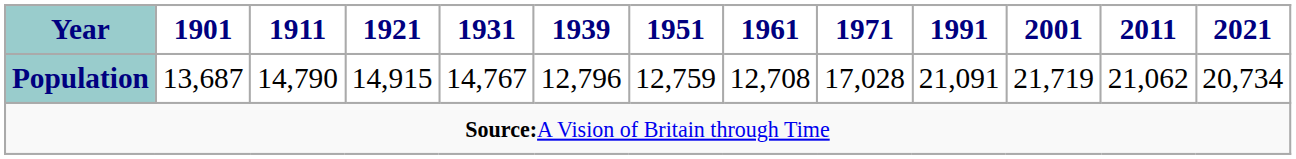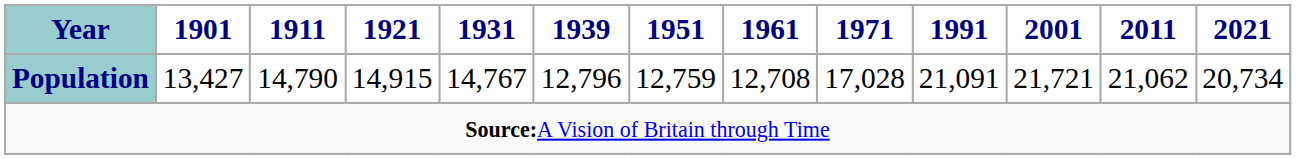Population | 1901: 13,687 -> 13,427
Population | 2001: 21,719 -> 21,721
